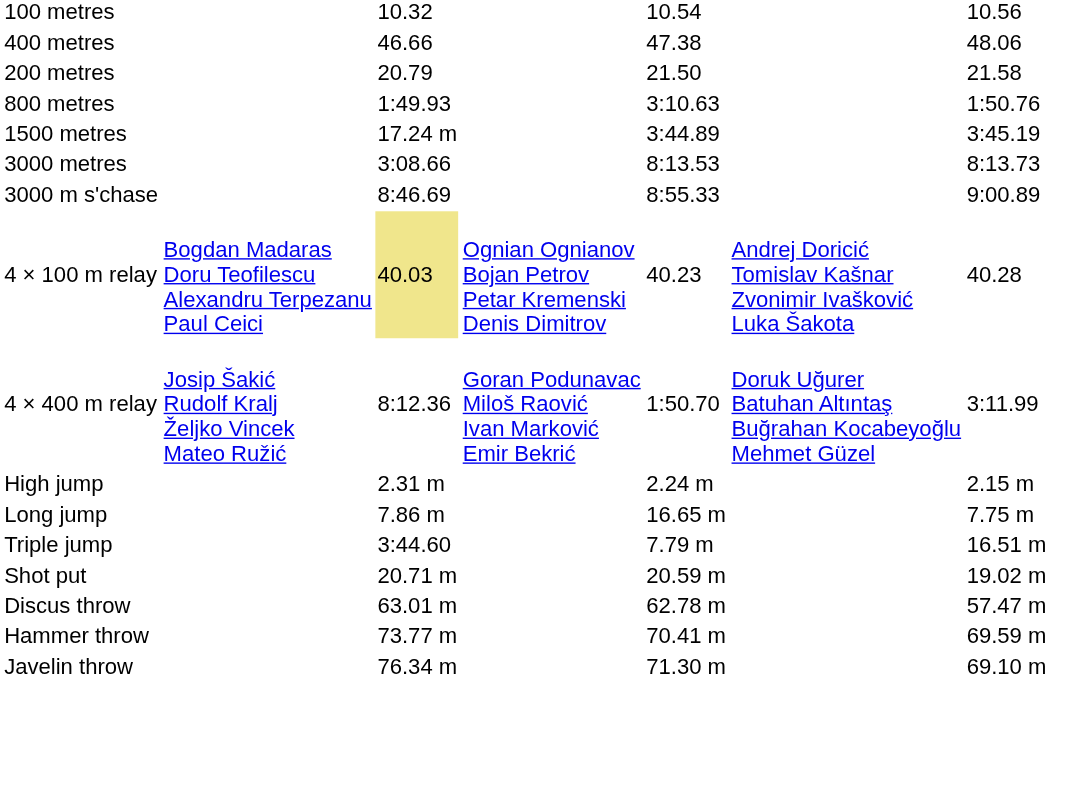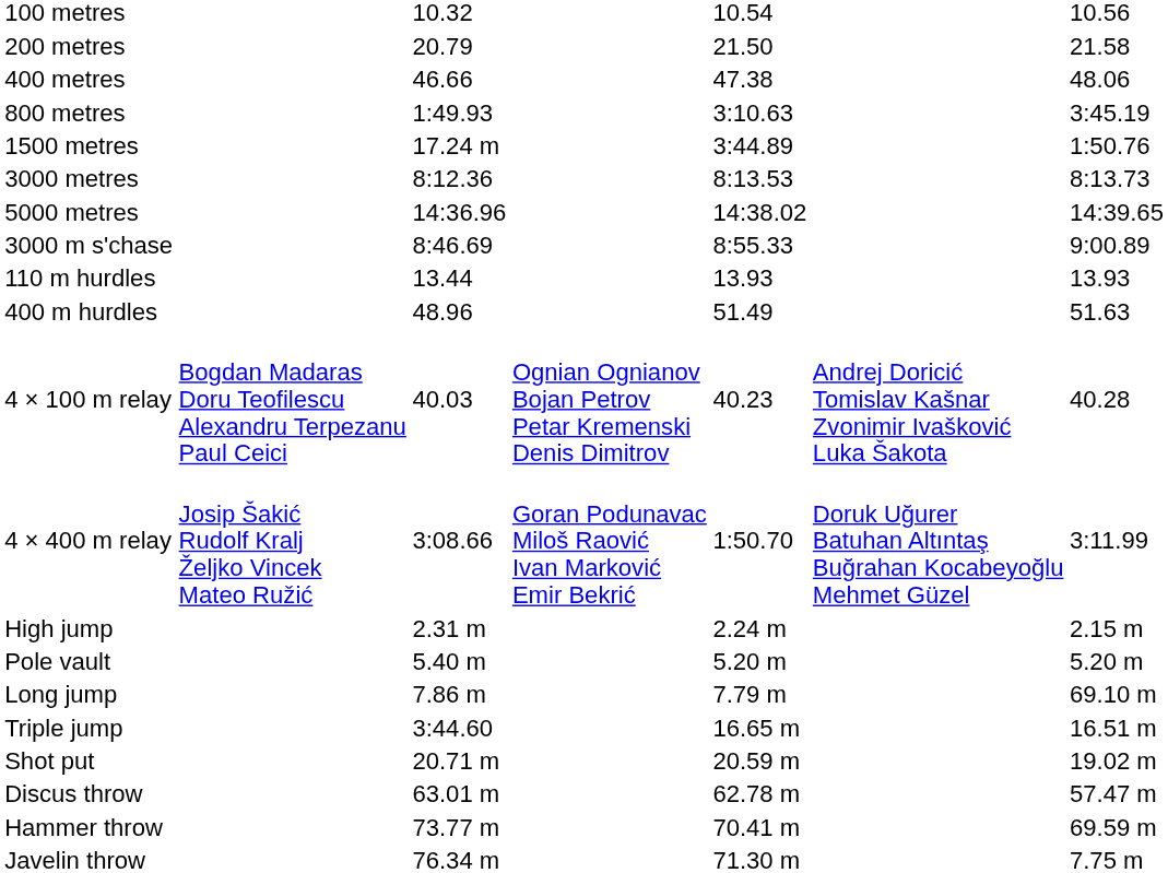rows swapped: 200 metres <-> 400 metres
800 metres | column 7: 1:50.76 -> 3:45.19
1500 metres | column 7: 3:45.19 -> 1:50.76
3000 metres | column 3: 3:08.66 -> 8:12.36
+ row: 5000 metres | 14:36.96 | 14:38.02 | 14:39.65
+ row: 110 m hurdles | 13.44 | 13.93 | 13.93
+ row: 400 m hurdles | 48.96 | 51.49 | 51.63
4 × 100 m relay | column 3: khaki background -> no background
4 × 400 m relay | column 3: 8:12.36 -> 3:08.66
+ row: Pole vault | 5.40 m | 5.20 m | 5.20 m
Long jump | column 5: 16.65 m -> 7.79 m
Long jump | column 7: 7.75 m -> 69.10 m
Triple jump | column 5: 7.79 m -> 16.65 m
Javelin throw | column 7: 69.10 m -> 7.75 m
